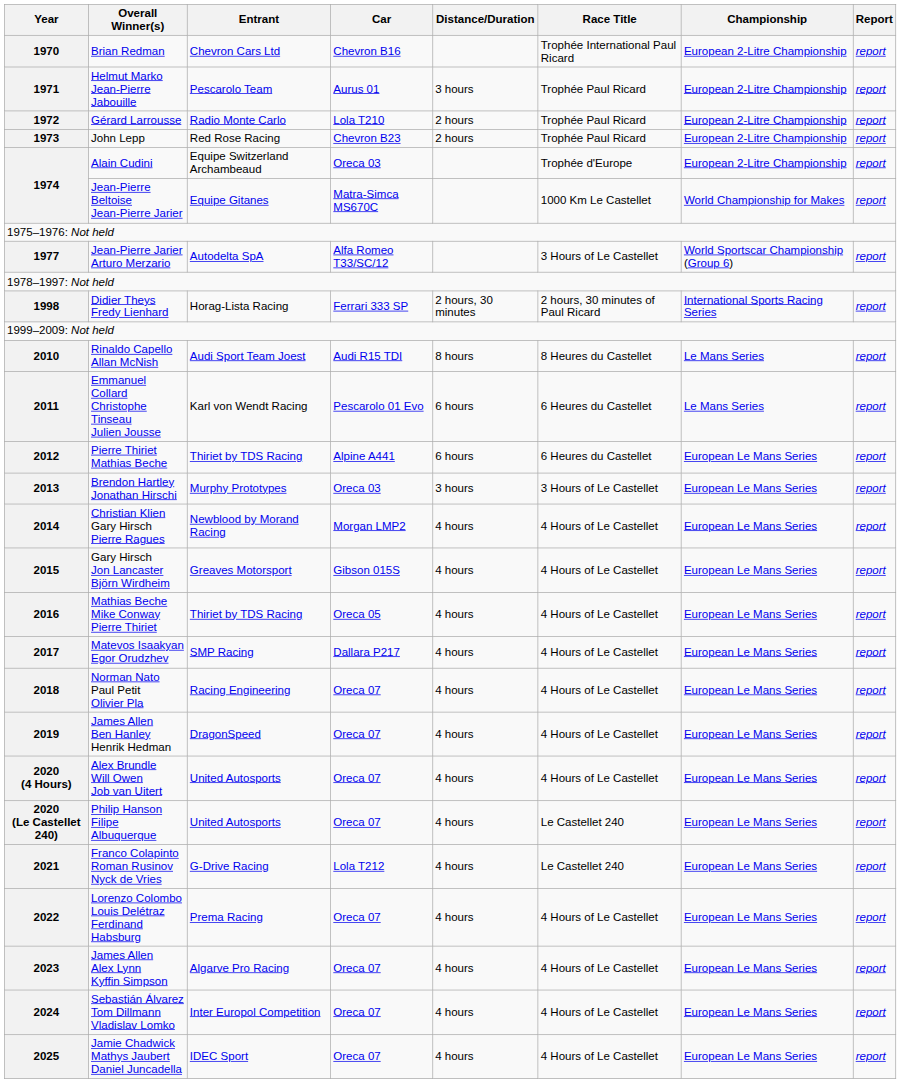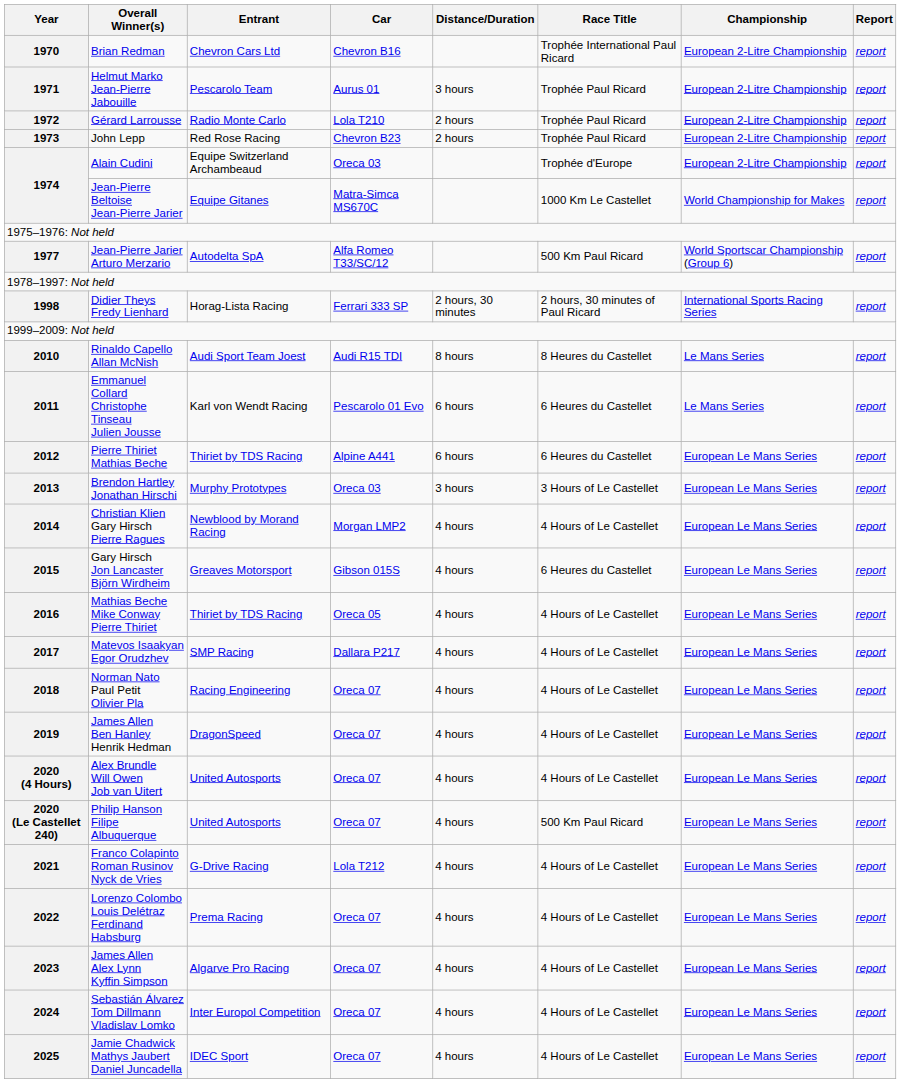Jean-Pierre Jarier Arturo Merzario | Race Title: 3 Hours of Le Castellet -> 500 Km Paul Ricard
Gary Hirsch Jon Lancaster Björn Wirdheim | Race Title: 4 Hours of Le Castellet -> 6 Heures du Castellet
Philip Hanson Filipe Albuquerque | Race Title: Le Castellet 240 -> 500 Km Paul Ricard
Franco Colapinto Roman Rusinov Nyck de Vries | Race Title: Le Castellet 240 -> 4 Hours of Le Castellet
